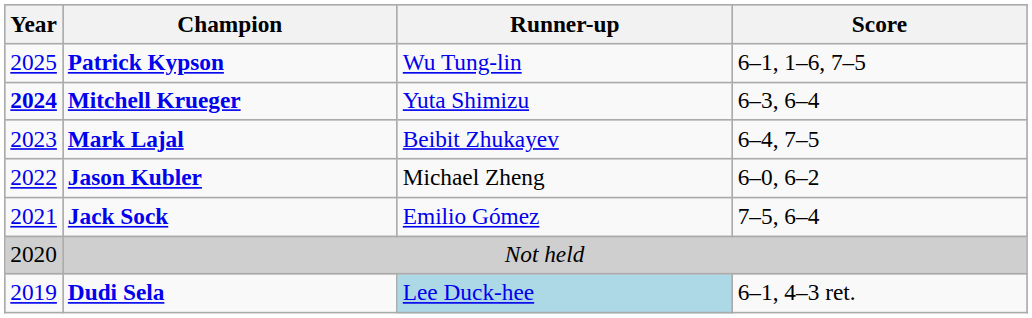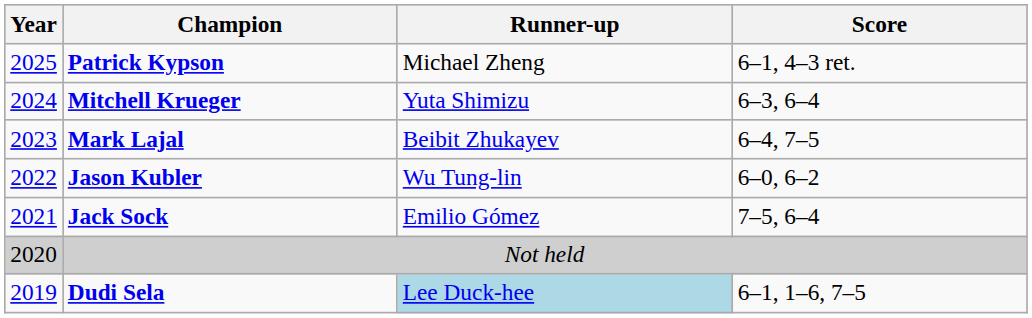Patrick Kypson | Runner-up: Wu Tung-lin -> Michael Zheng
Patrick Kypson | Score: 6–1, 1–6, 7–5 -> 6–1, 4–3 ret.
Mitchell Krueger | Year: bold -> normal
Jason Kubler | Runner-up: Michael Zheng -> Wu Tung-lin
Dudi Sela | Score: 6–1, 4–3 ret. -> 6–1, 1–6, 7–5
